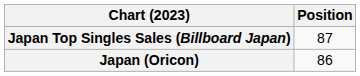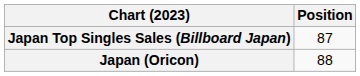Japan (Oricon) | Position: 86 -> 88
